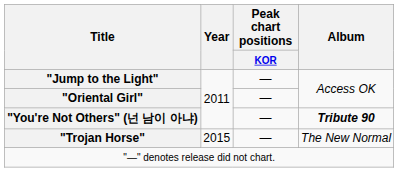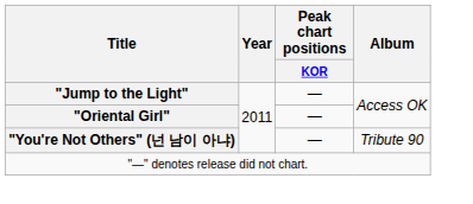"You're Not Others" (넌 남이 아냐) | Album: bold -> normal
- row: "Trojan Horse" | 2015 | — | The New Normal
